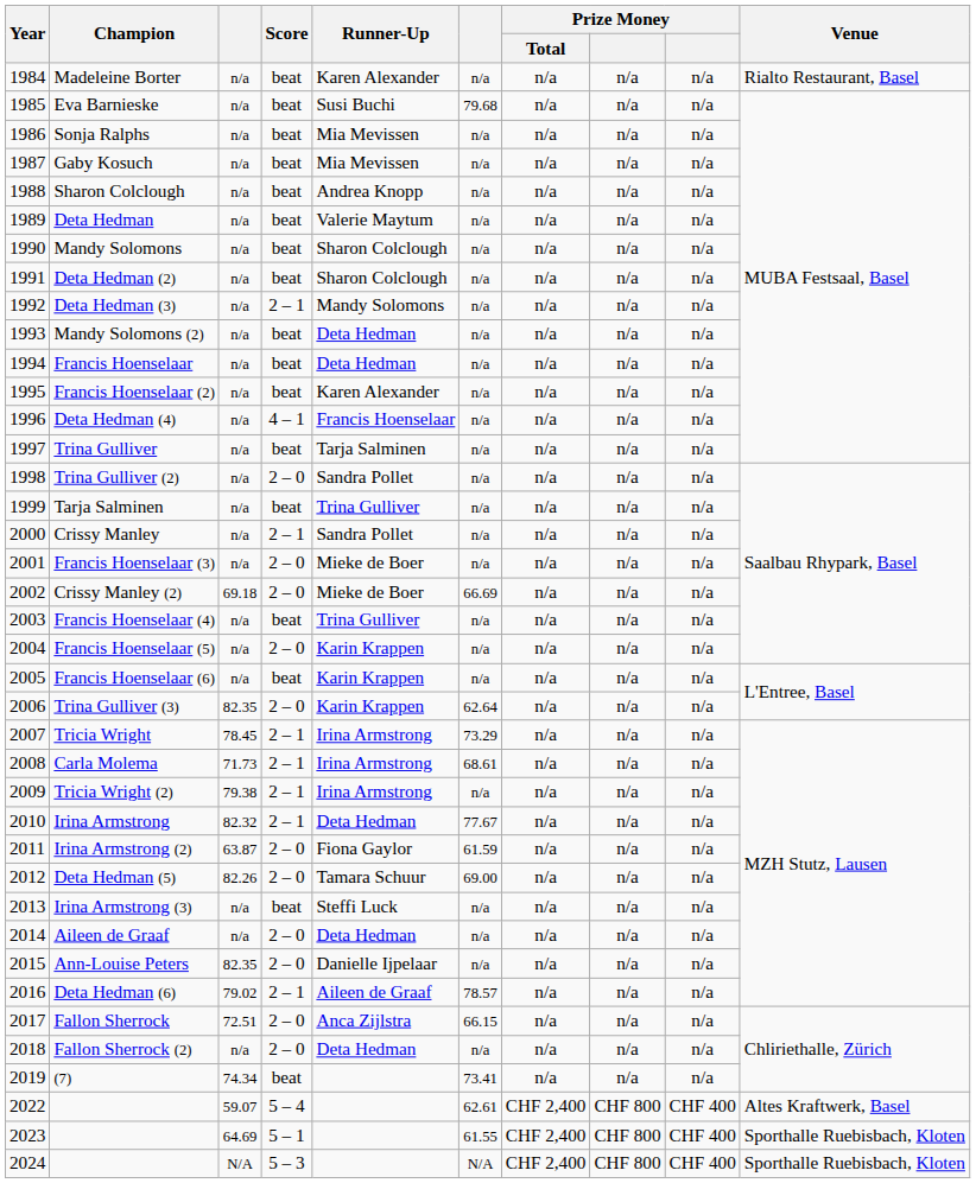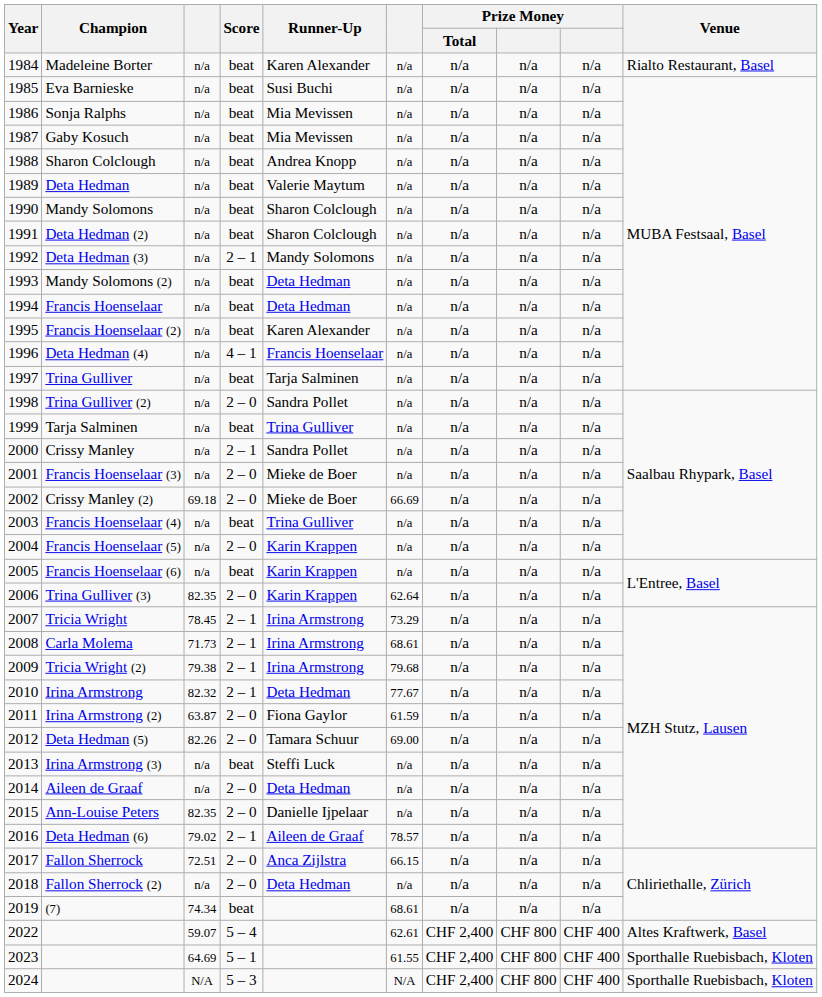Eva Barnieske | column 6: 79.68 -> n/a
Tricia Wright (2) | column 6: n/a -> 79.68
(7) | column 6: 73.41 -> 68.61
